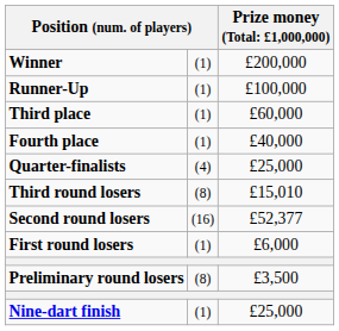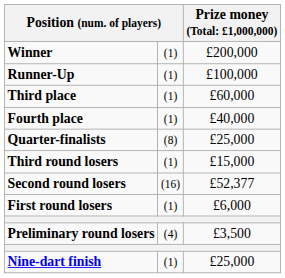Quarter-finalists | column 2: (4) -> (8)
Third round losers | column 2: (8) -> (1)
Third round losers | column 3: £15,010 -> £15,000
Preliminary round losers | column 2: (8) -> (4)
